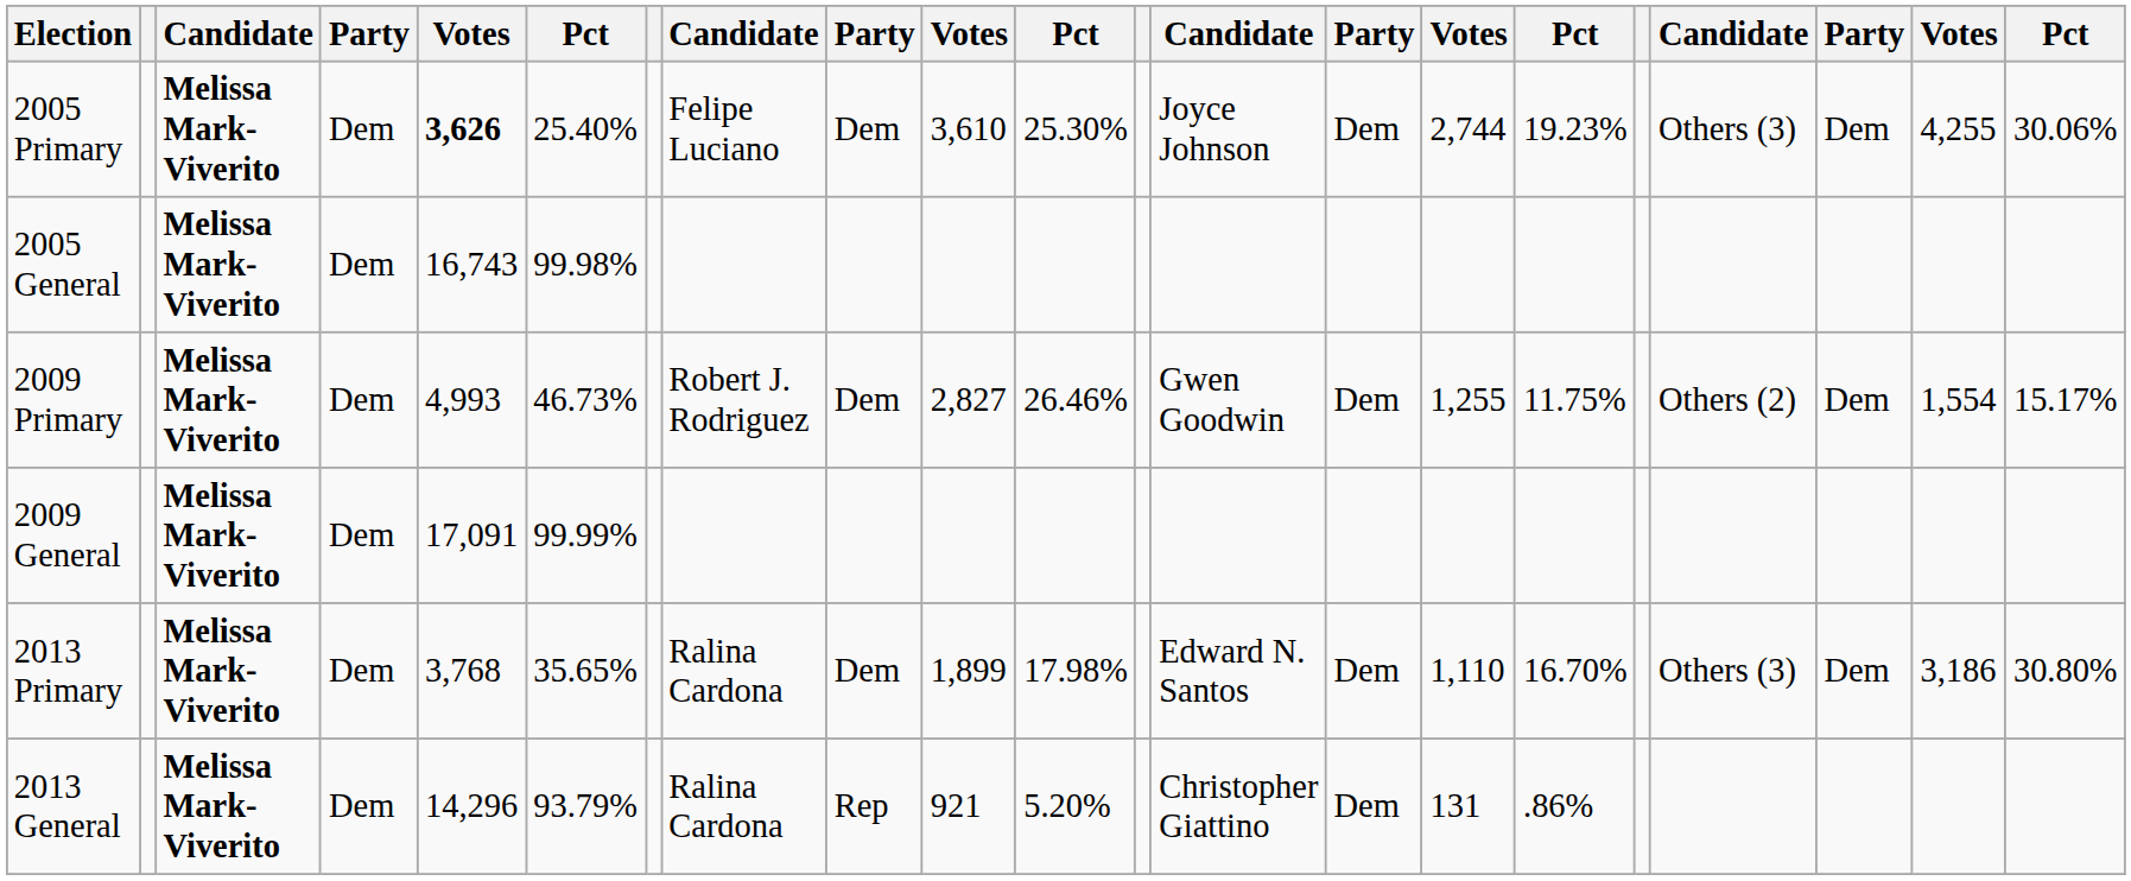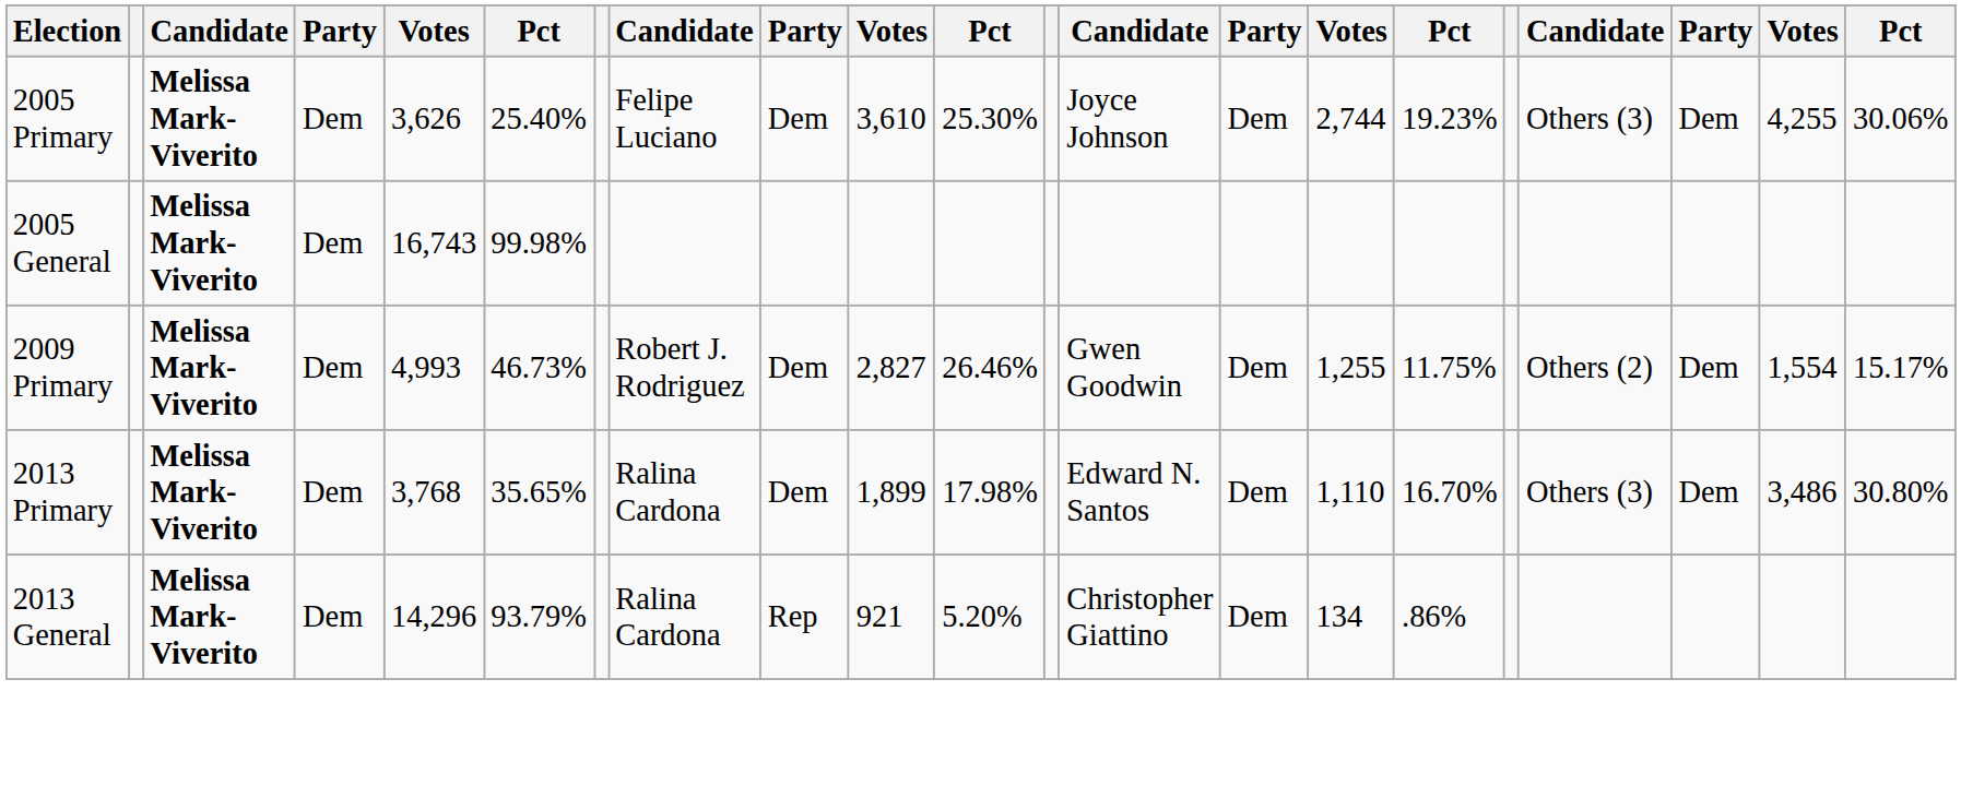2005 Primary | column 5: bold -> normal
- row: 2009 General | Melissa Mark-Viverito | Dem | 17,091 | 99.99%
2013 Primary | column 20: 3,186 -> 3,486
2013 General | column 15: 131 -> 134
